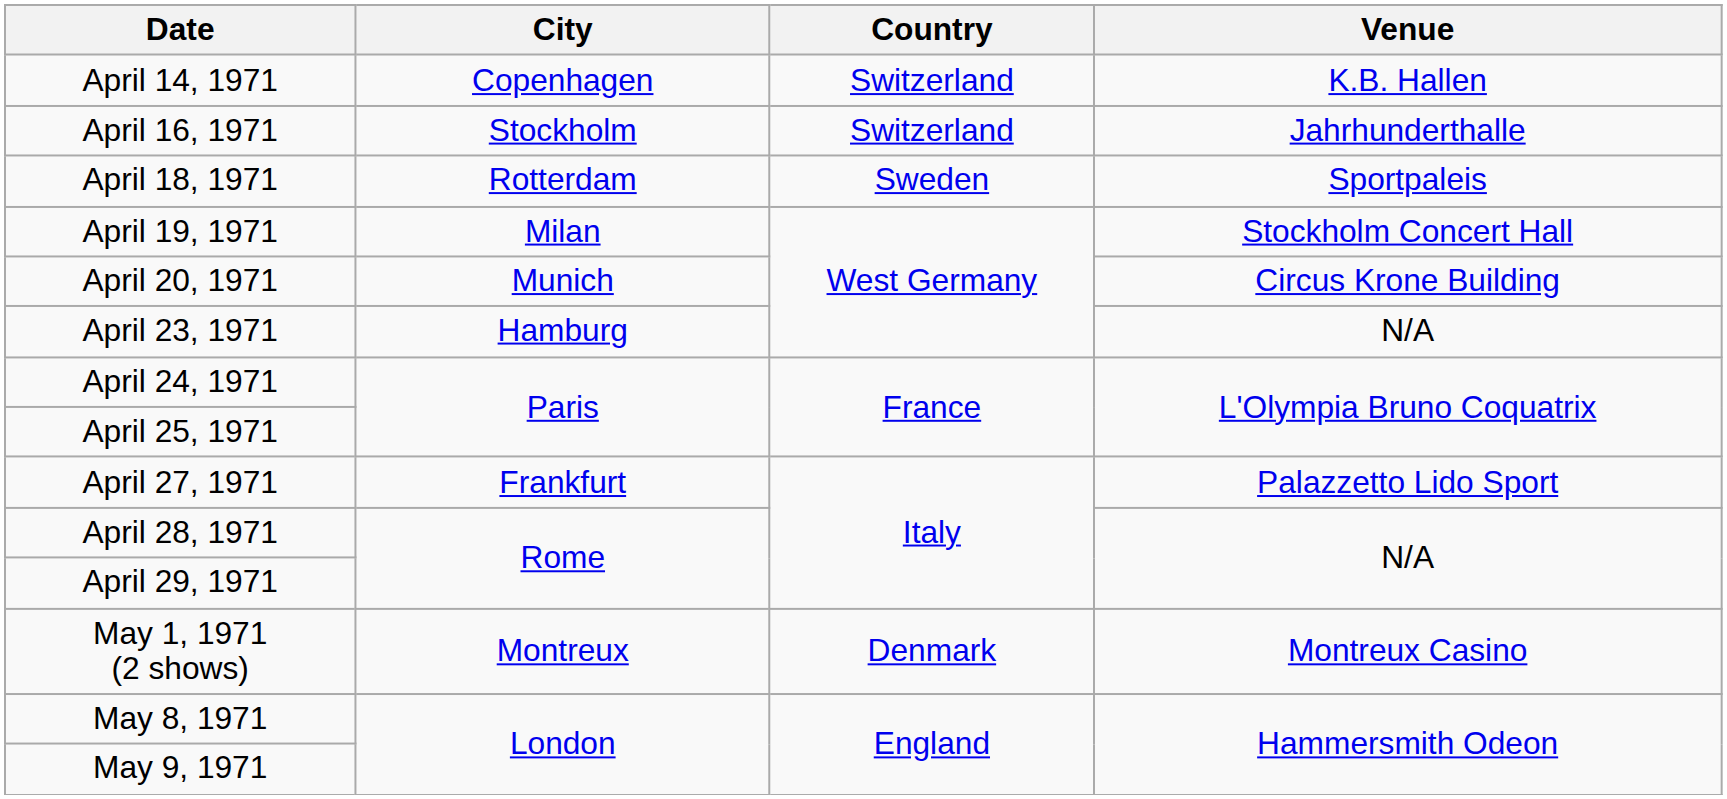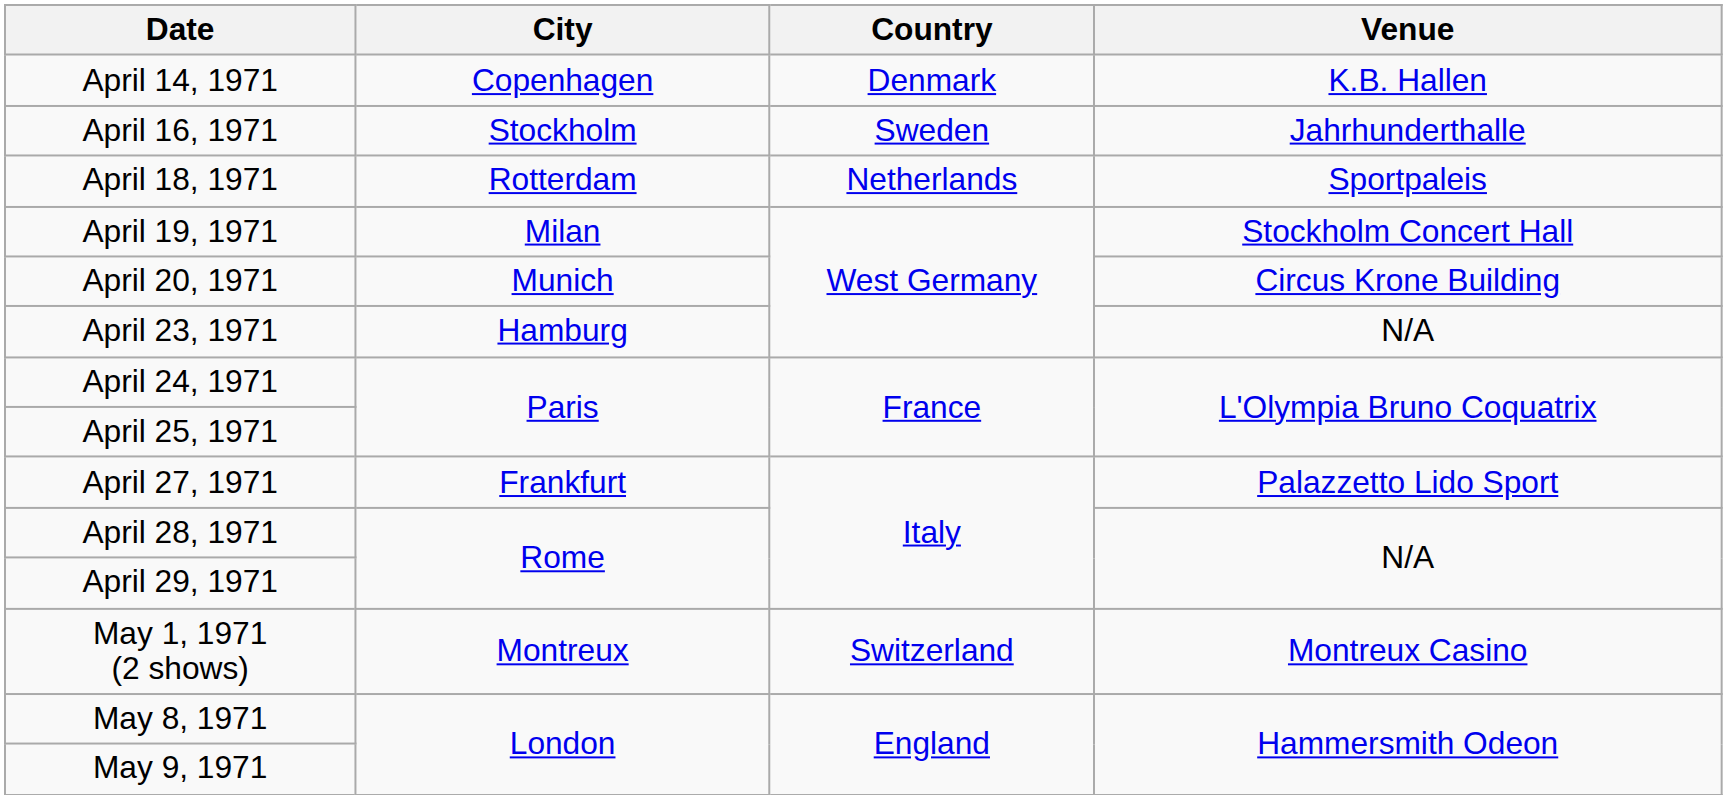April 14, 1971 | Country: Switzerland -> Denmark
April 16, 1971 | Country: Switzerland -> Sweden
April 18, 1971 | Country: Sweden -> Netherlands
May 1, 1971 (2 shows) | Country: Denmark -> Switzerland
